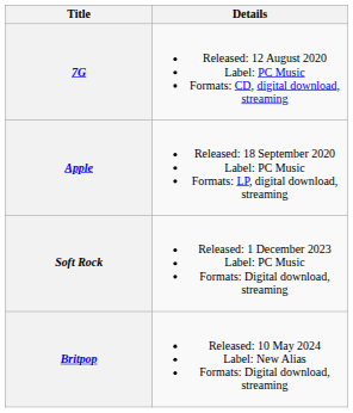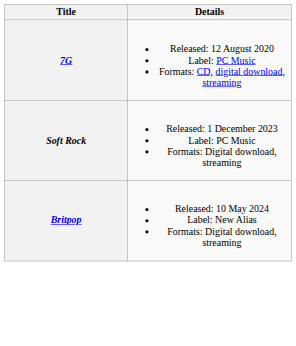- row: Apple | Released: 18 September 2020 Label: PC Music Formats: LP, digital download, streaming
